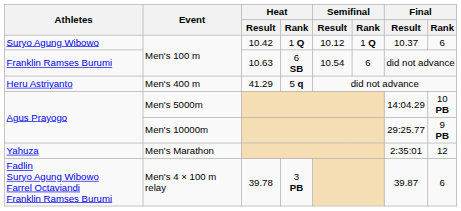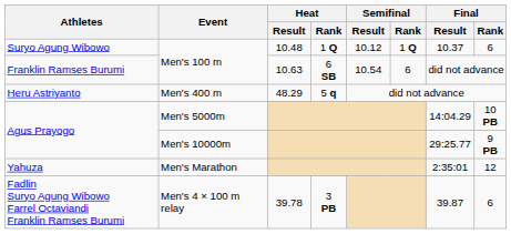Suryo Agung Wibowo | Heat / Result: 10.42 -> 10.48
Heru Astriyanto | Heat / Result: 41.29 -> 48.29
